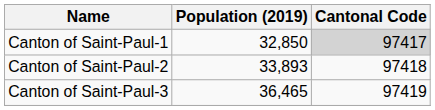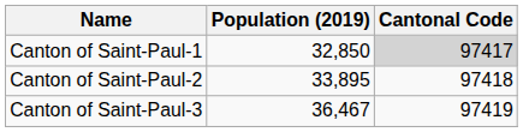Canton of Saint-Paul-2 | Population (2019): 33,893 -> 33,895
Canton of Saint-Paul-3 | Population (2019): 36,465 -> 36,467
